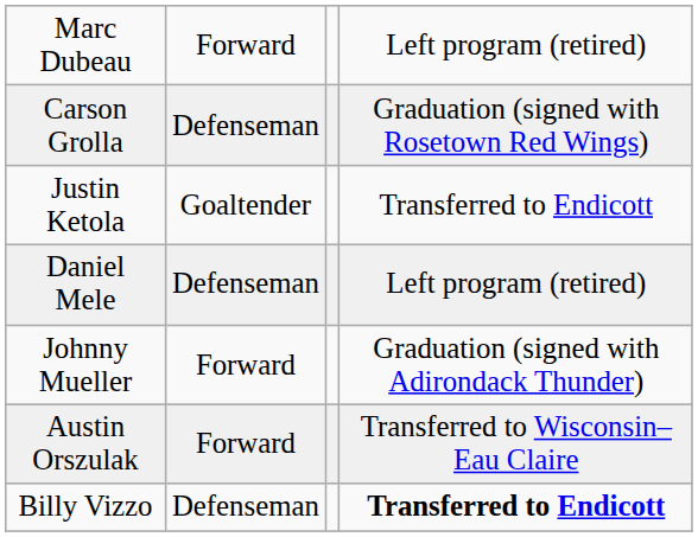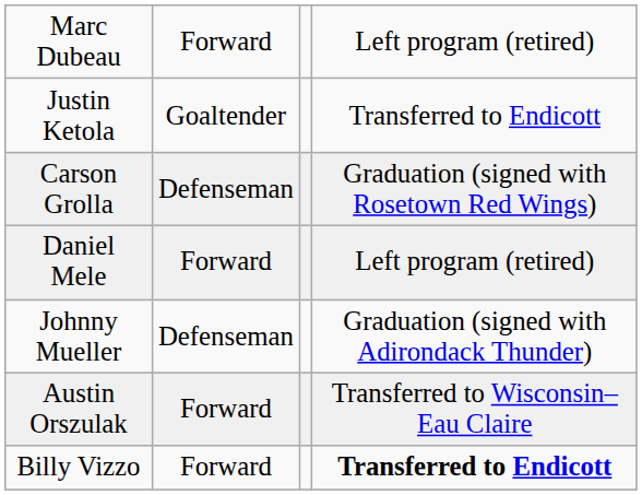rows swapped: Carson Grolla <-> Justin Ketola
Daniel Mele | column 2: Defenseman -> Forward
Johnny Mueller | column 2: Forward -> Defenseman
Billy Vizzo | column 2: Defenseman -> Forward
